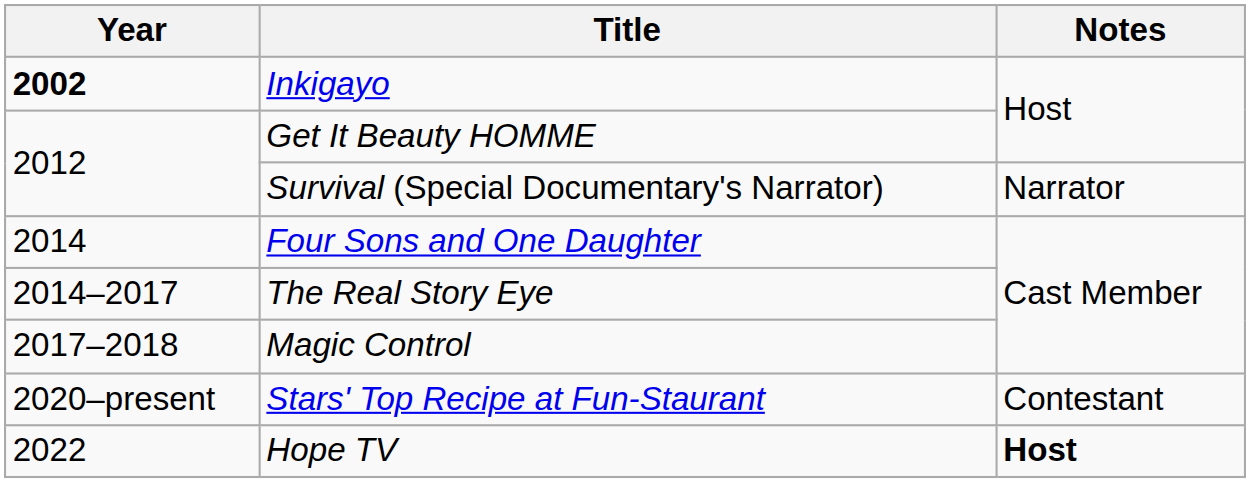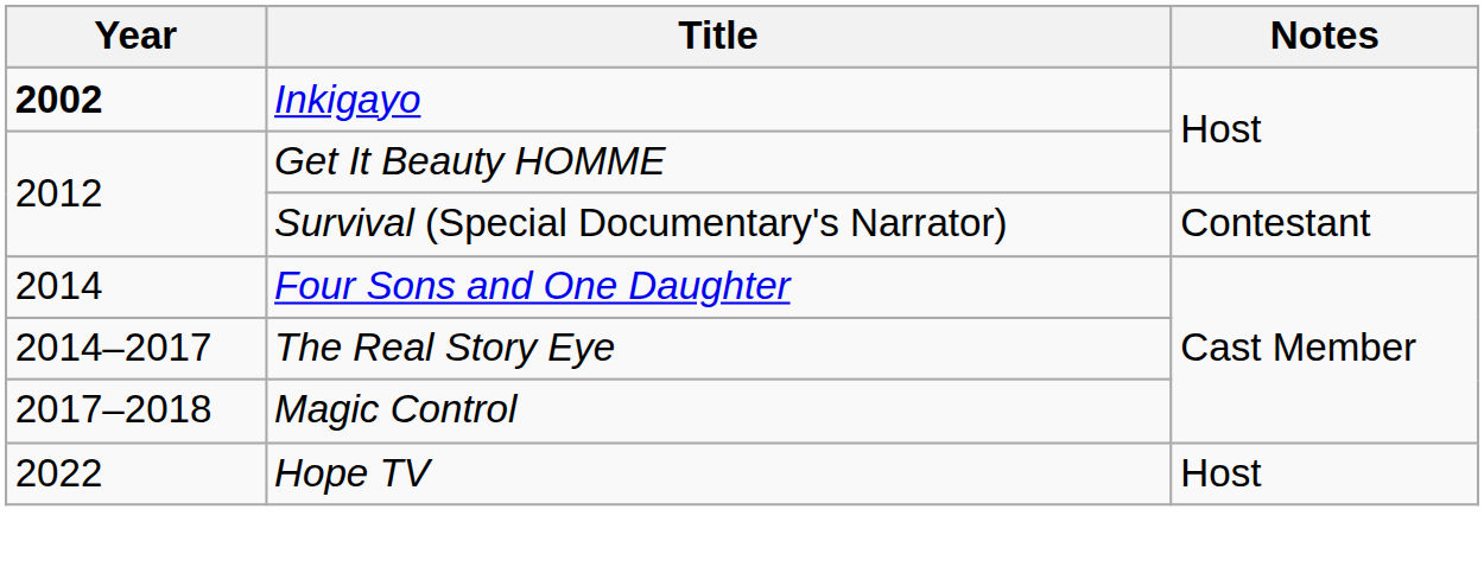Survival (Special Documentary's Narrator) | Notes: Narrator -> Contestant
- row: 2020–present | Stars' Top Recipe at Fun-Staurant | Contestant
Hope TV | Notes: bold -> normal
